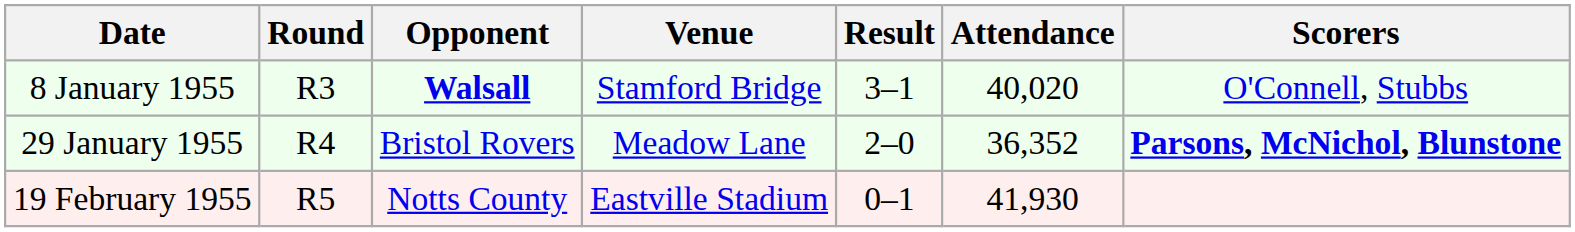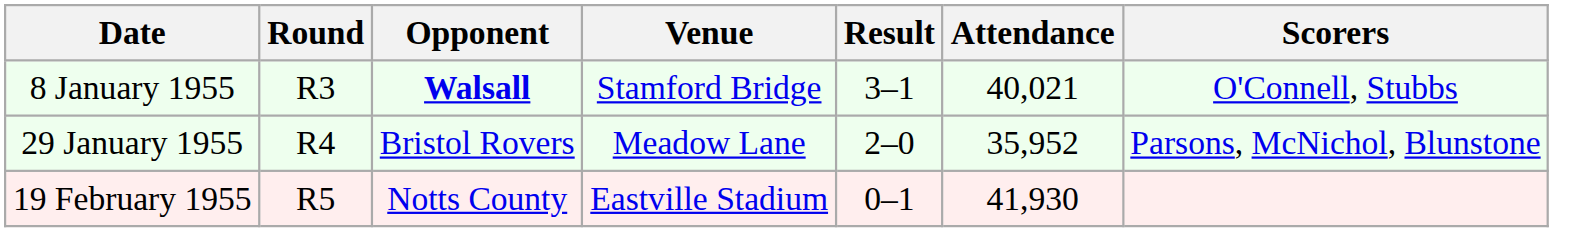8 January 1955 | Attendance: 40,020 -> 40,021
29 January 1955 | Attendance: 36,352 -> 35,952
29 January 1955 | Scorers: bold -> normal
